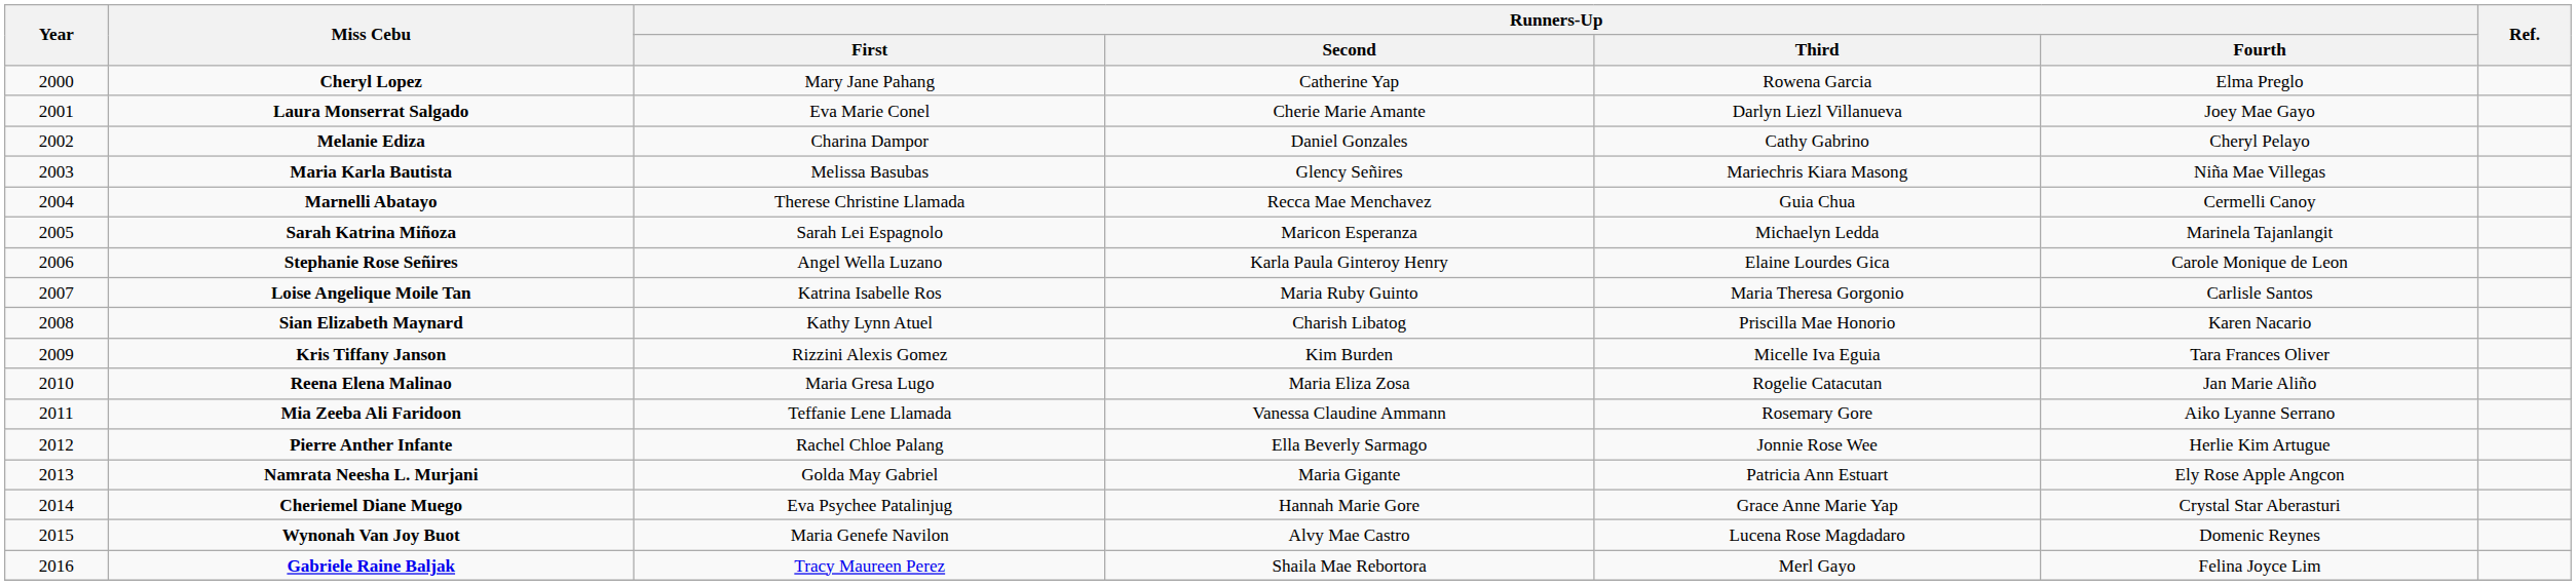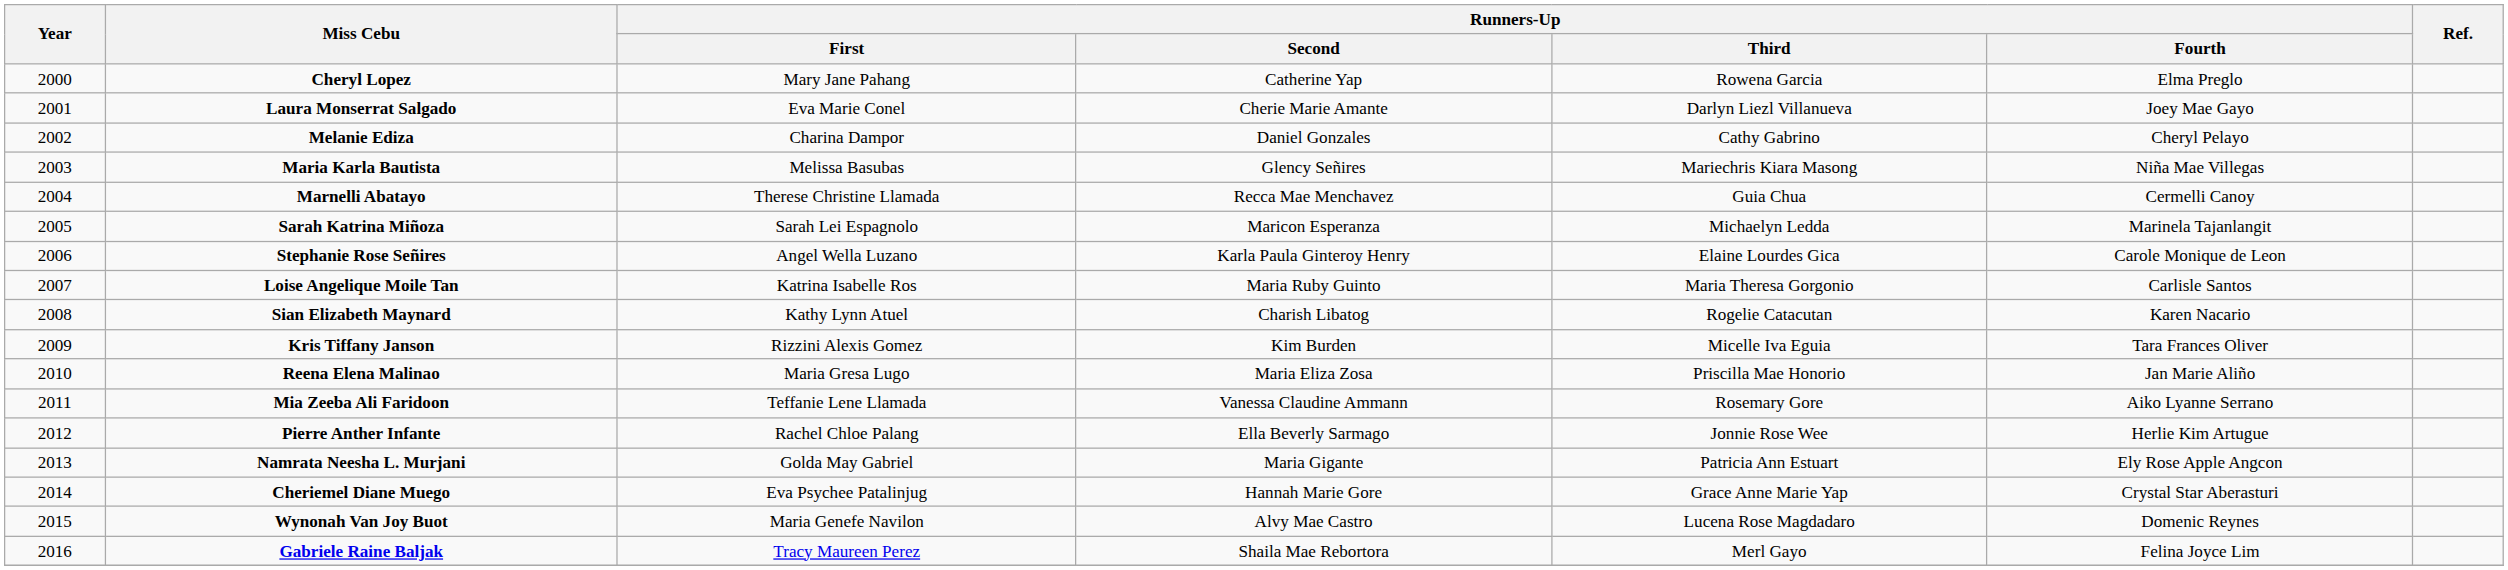Sian Elizabeth Maynard | Runners-Up / Third: Priscilla Mae Honorio -> Rogelie Catacutan
Reena Elena Malinao | Runners-Up / Third: Rogelie Catacutan -> Priscilla Mae Honorio
